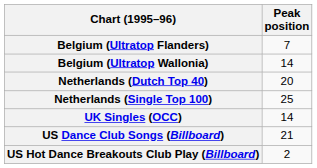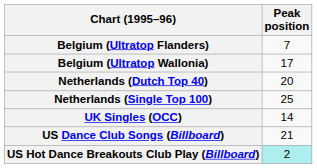Belgium (Ultratop Wallonia) | Peak position: 14 -> 17
US Hot Dance Breakouts Club Play (Billboard) | Peak position: no background -> paleturquoise background
